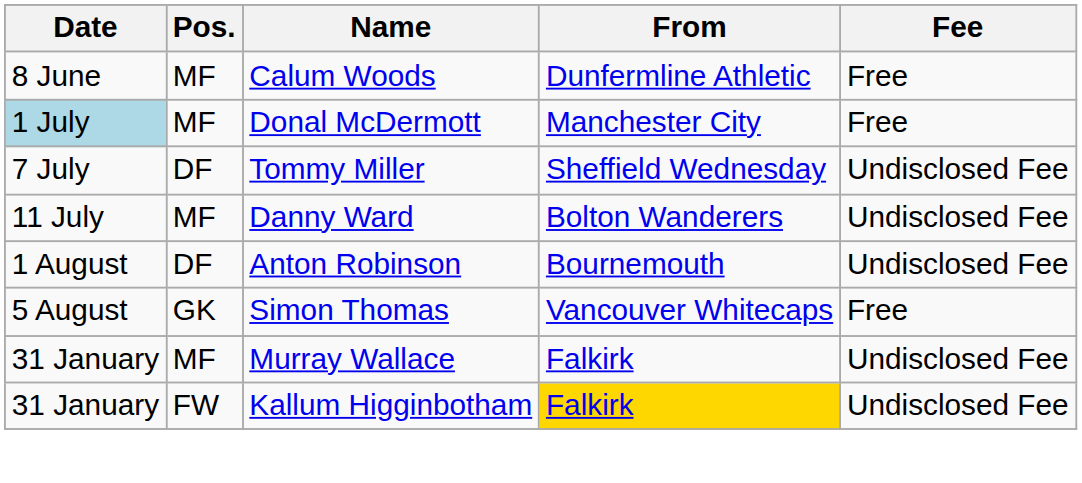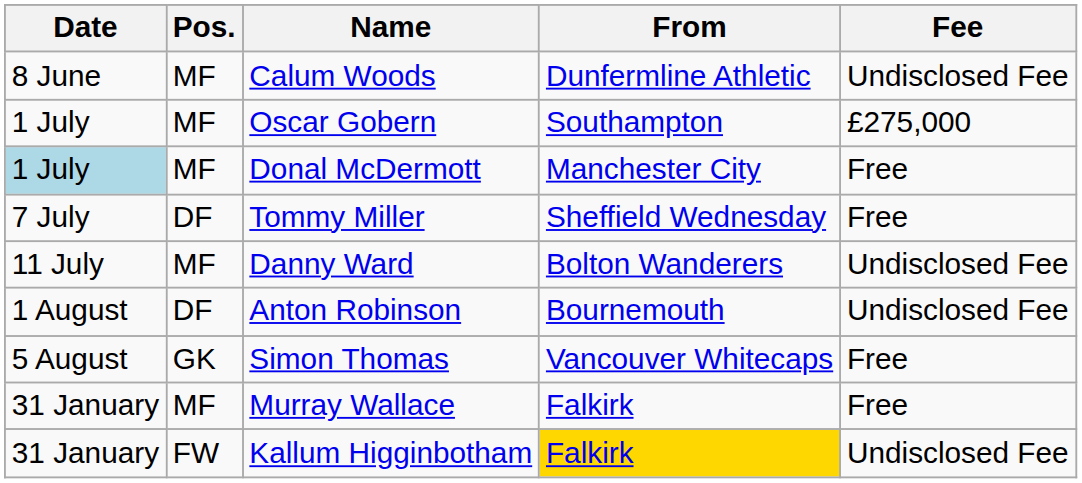Calum Woods | Fee: Free -> Undisclosed Fee
+ row: 1 July | MF | Oscar Gobern | Southampton | £275,000
Tommy Miller | Fee: Undisclosed Fee -> Free
Murray Wallace | Fee: Undisclosed Fee -> Free
